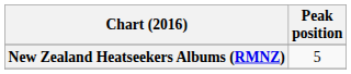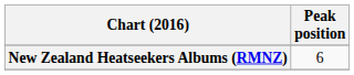New Zealand Heatseekers Albums (RMNZ) | Peak position: 5 -> 6
